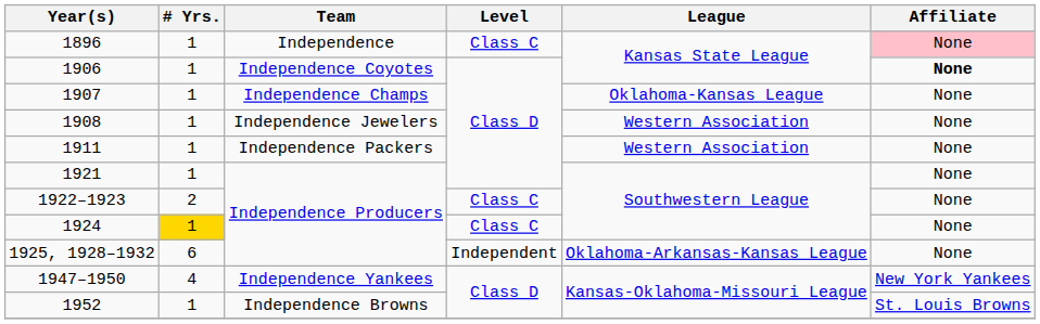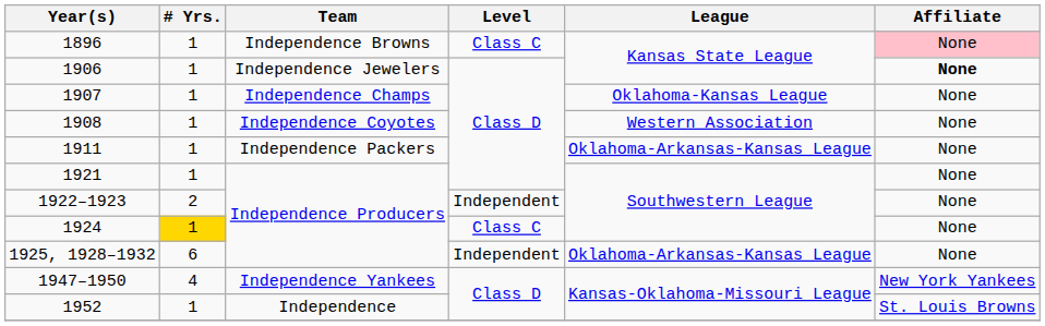1896 | Team: Independence -> Independence Browns
1906 | Team: Independence Coyotes -> Independence Jewelers
1908 | Team: Independence Jewelers -> Independence Coyotes
1911 | League: Western Association -> Oklahoma-Arkansas-Kansas League
1922–1923 | Level: Class C -> Independent
1952 | Team: Independence Browns -> Independence
